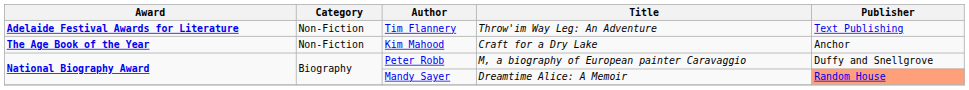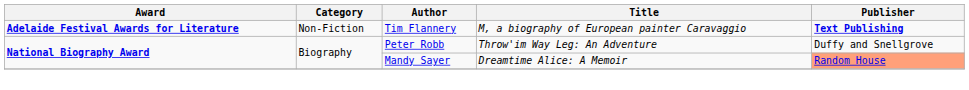Tim Flannery | Title: Throw'im Way Leg: An Adventure -> M, a biography of European painter Caravaggio
Tim Flannery | Publisher: normal -> bold
- row: The Age Book of the Year | Non-Fiction | Kim Mahood | Craft for a Dry Lake | Anchor
Peter Robb | Title: M, a biography of European painter Caravaggio -> Throw'im Way Leg: An Adventure
